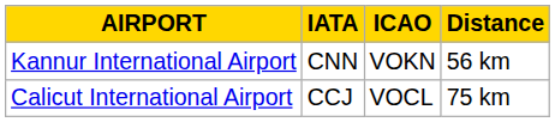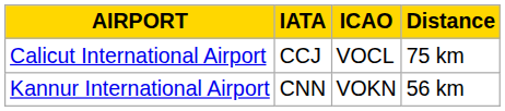rows swapped: Kannur International Airport <-> Calicut International Airport
